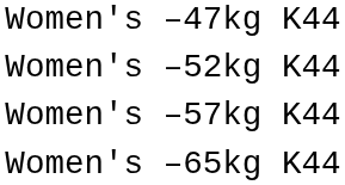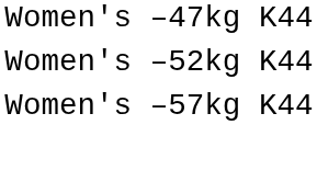- row: Women's –65kg K44
